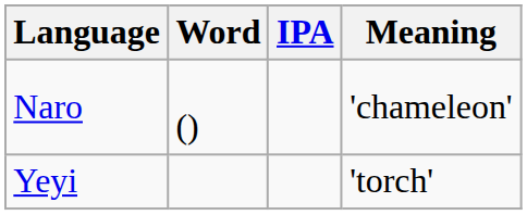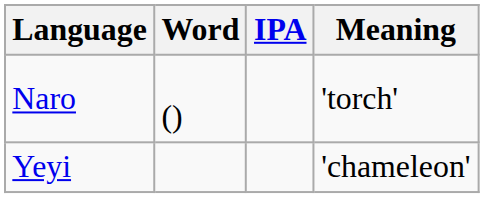Naro | Meaning: 'chameleon' -> 'torch'
Yeyi | Meaning: 'torch' -> 'chameleon'
